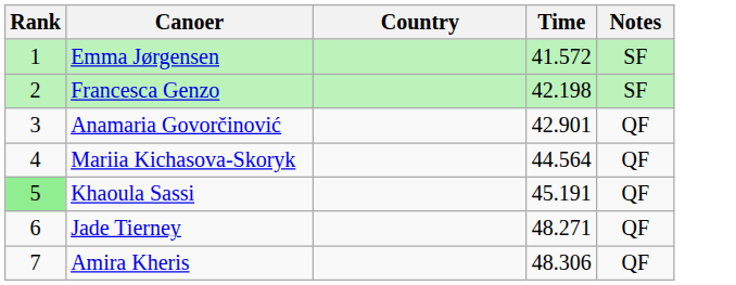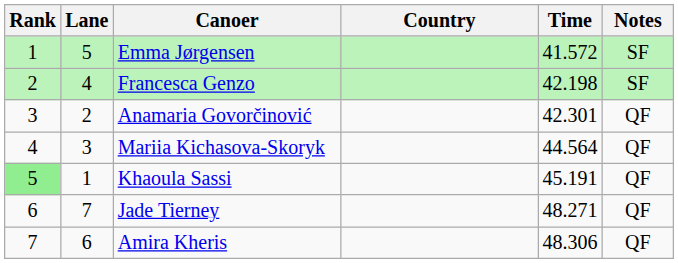+ column: Lane | 5 | 4 | 2 | 3 | 1 | 7 | 6
Anamaria Govorčinović | Time: 42.901 -> 42.301
